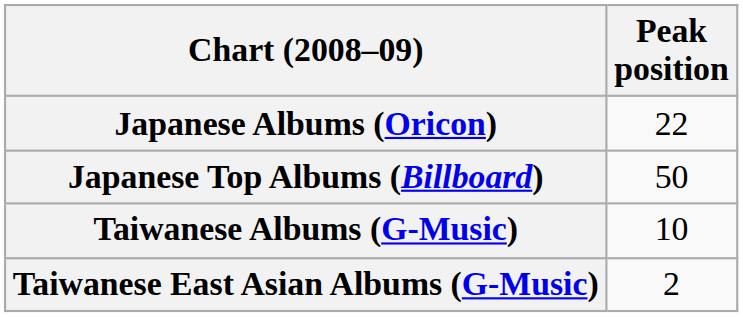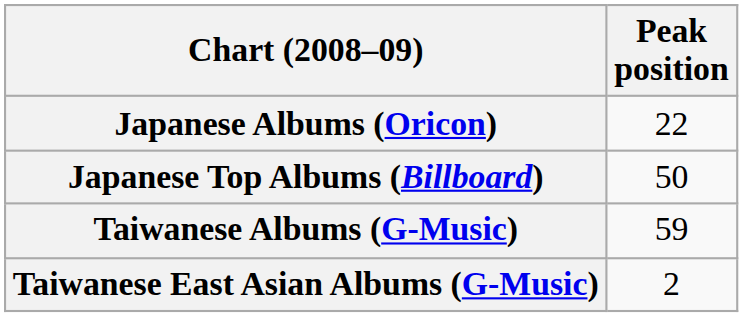Taiwanese Albums (G-Music) | Peak position: 10 -> 59
